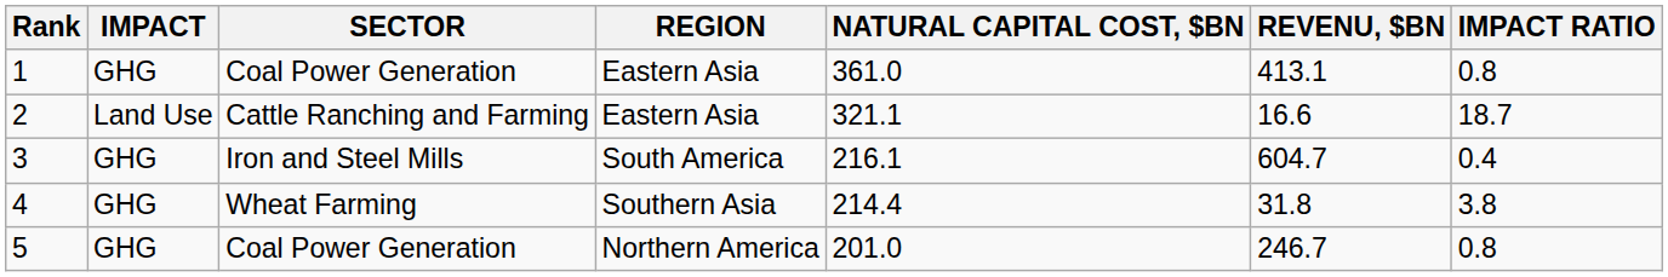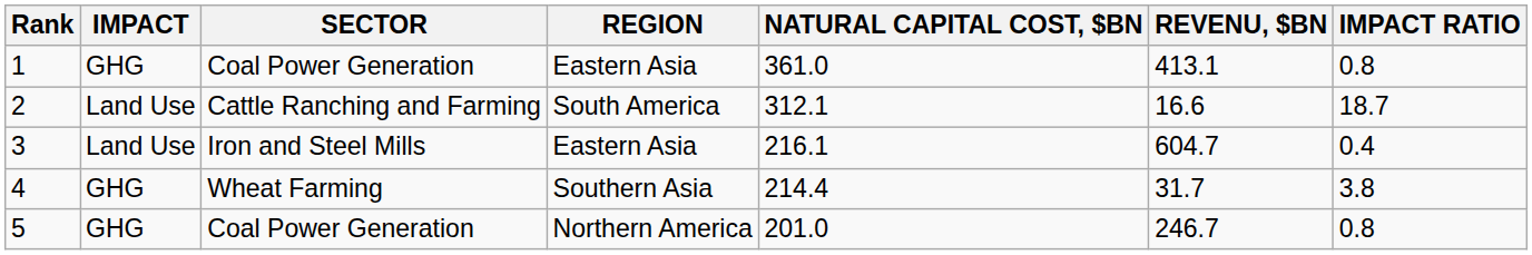2 | REGION: Eastern Asia -> South America
2 | NATURAL CAPITAL COST, $BN: 321.1 -> 312.1
3 | IMPACT: GHG -> Land Use
3 | REGION: South America -> Eastern Asia
4 | REVENU, $BN: 31.8 -> 31.7
